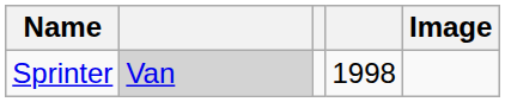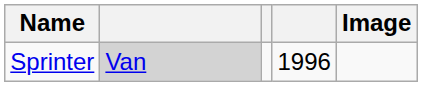Sprinter | column 4: 1998 -> 1996
